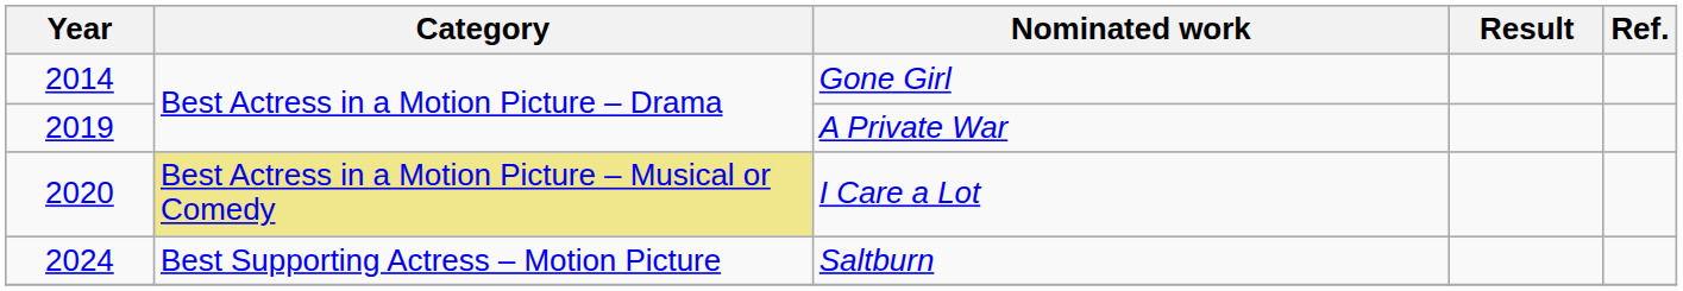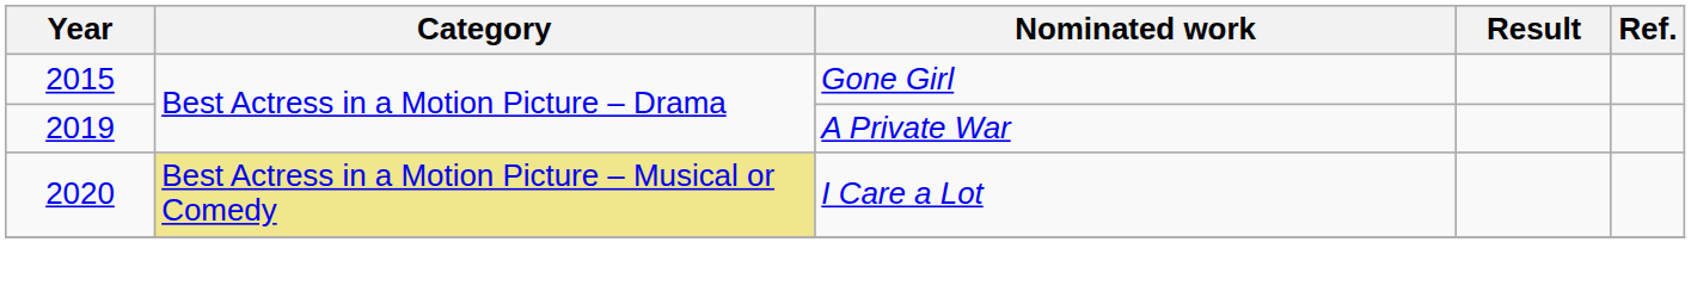Gone Girl | Year: 2014 -> 2015
- row: 2024 | Best Supporting Actress – Motion Picture | Saltburn
